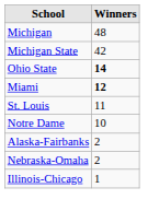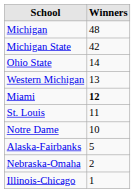Ohio State | Winners: bold -> normal
+ row: Western Michigan | 13
Alaska-Fairbanks | Winners: 2 -> 5
